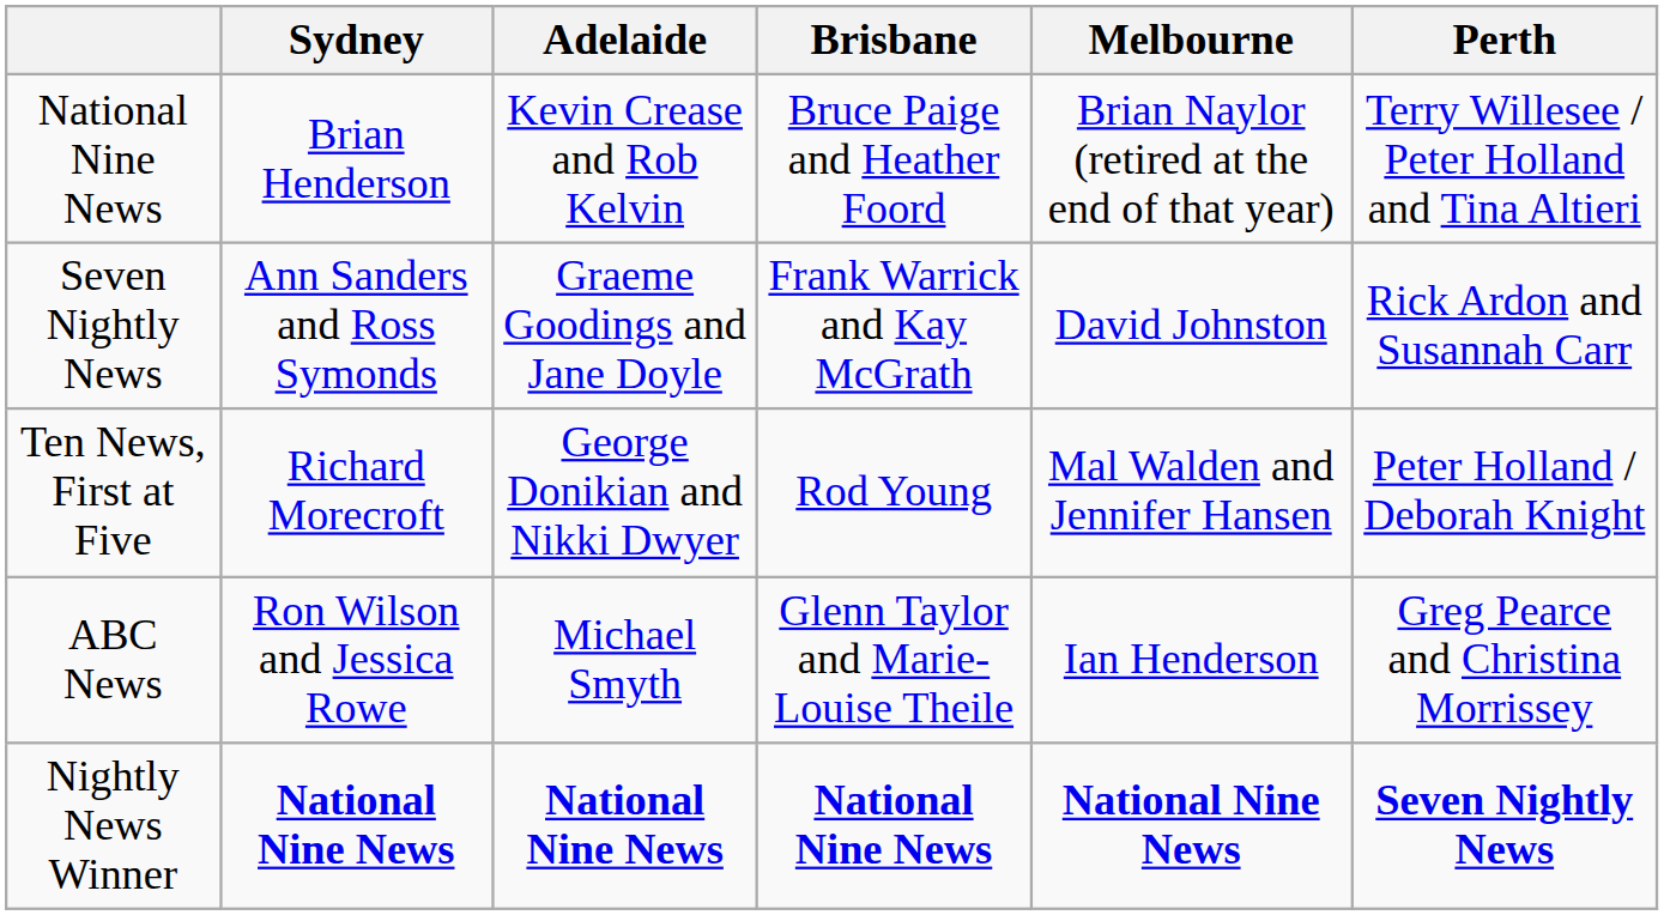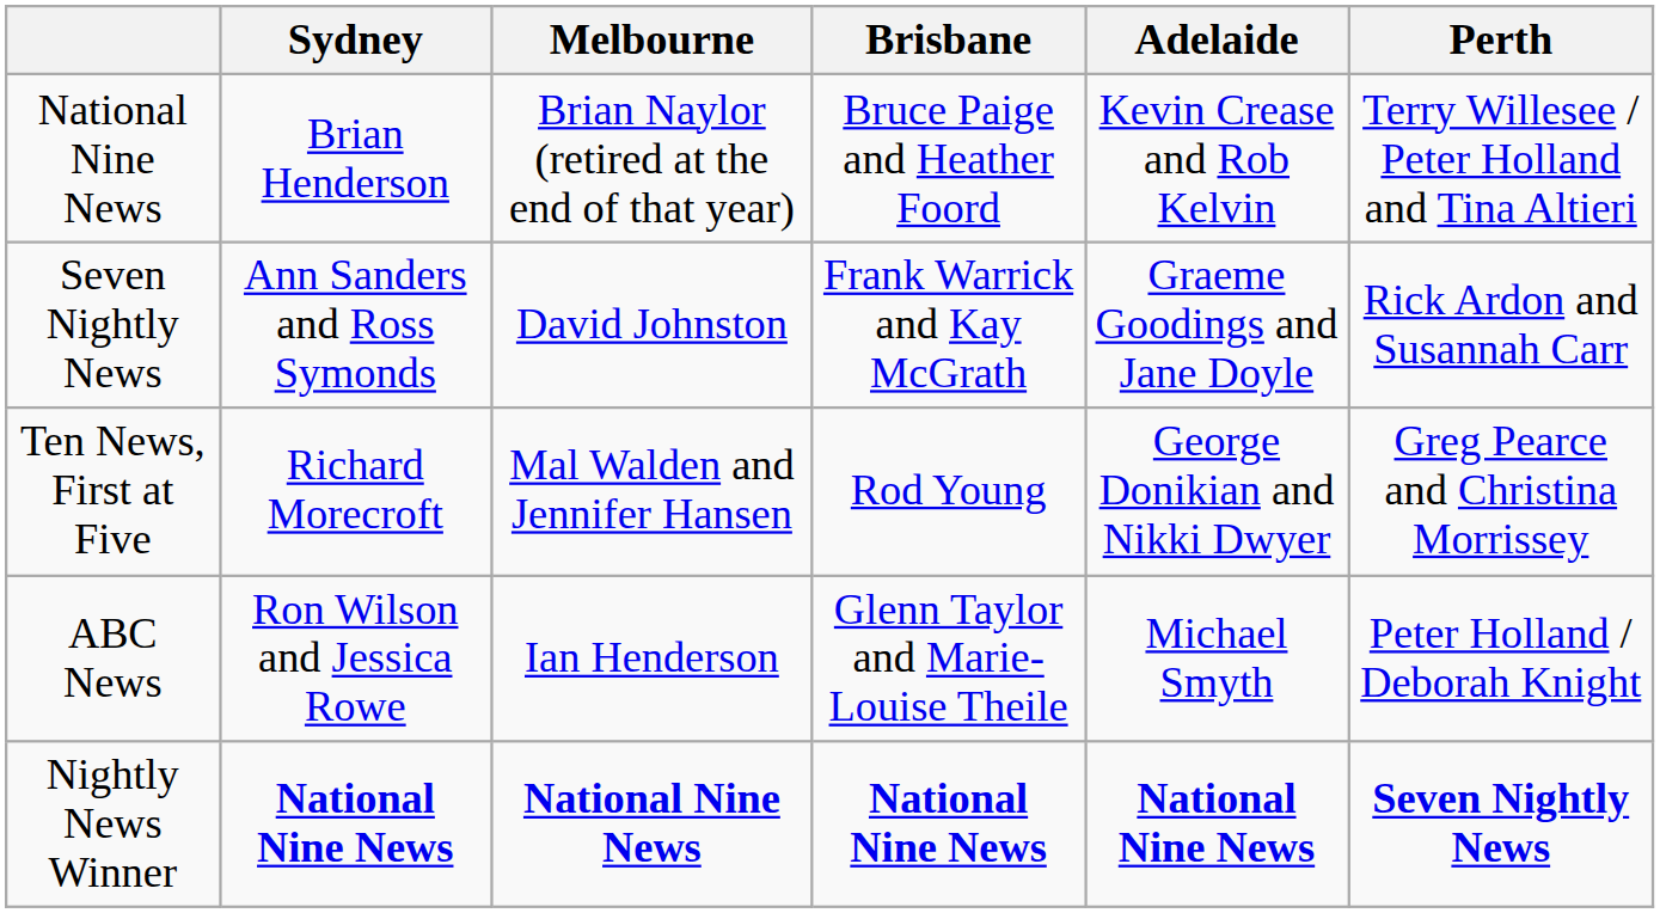columns swapped: Melbourne <-> Adelaide
Ten News, First at Five | Perth: Peter Holland / Deborah Knight -> Greg Pearce and Christina Morrissey
ABC News | Perth: Greg Pearce and Christina Morrissey -> Peter Holland / Deborah Knight
